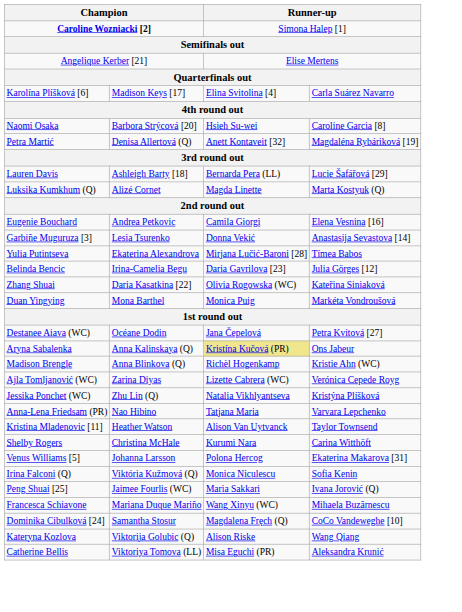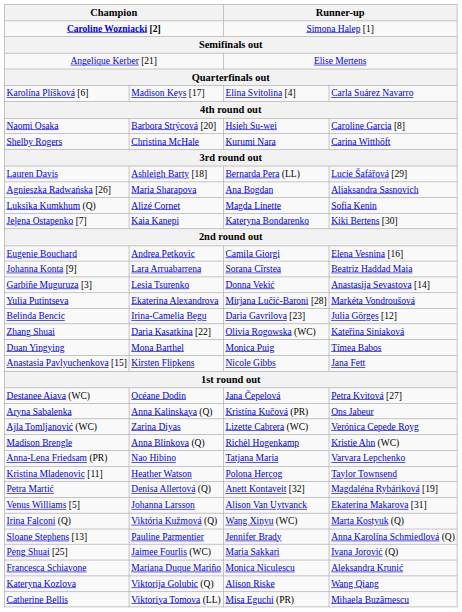rows swapped: Petra Martić <-> Shelby Rogers
+ row: Agnieszka Radwańska [26] | Maria Sharapova | Ana Bogdan | Aliaksandra Sasnovich
Luksika Kumkhum (Q) | column 4: Marta Kostyuk (Q) -> Sofia Kenin
+ row: Jeļena Ostapenko [7] | Kaia Kanepi | Kateryna Bondarenko | Kiki Bertens [30]
+ row: Johanna Konta [9] | Lara Arruabarrena | Sorana Cîrstea | Beatriz Haddad Maia
Yulia Putintseva | column 4: Tímea Babos -> Markéta Vondroušová
Duan Yingying | column 4: Markéta Vondroušová -> Tímea Babos
+ row: Anastasia Pavlyuchenkova [15] | Kirsten Flipkens | Nicole Gibbs | Jana Fett
Aryna Sabalenka | column 3: khaki background -> no background
rows swapped: Madison Brengle <-> Ajla Tomljanović (WC)
- row: Jessika Ponchet (WC) | Zhu Lin (Q) | Natalia Vikhlyantseva | Kristýna Plíšková
Kristina Mladenovic [11] | column 3: Alison Van Uytvanck -> Polona Hercog
Venus Williams [5] | column 3: Polona Hercog -> Alison Van Uytvanck
Irina Falconi (Q) | column 3: Monica Niculescu -> Wang Xinyu (WC)
Irina Falconi (Q) | column 4: Sofia Kenin -> Marta Kostyuk (Q)
+ row: Sloane Stephens [13] | Pauline Parmentier | Jennifer Brady | Anna Karolína Schmiedlová (Q)
Francesca Schiavone | column 3: Wang Xinyu (WC) -> Monica Niculescu
Francesca Schiavone | column 4: Mihaela Buzărnescu -> Aleksandra Krunić
- row: Dominika Cibulková [24] | Samantha Stosur | Magdalena Fręch (Q) | CoCo Vandeweghe [10]
Catherine Bellis | column 4: Aleksandra Krunić -> Mihaela Buzărnescu
